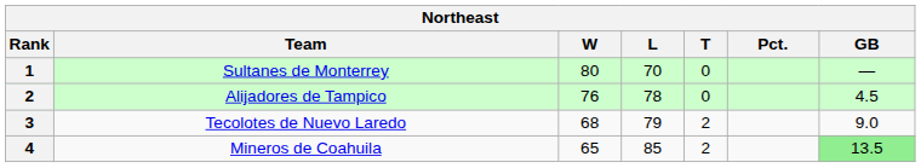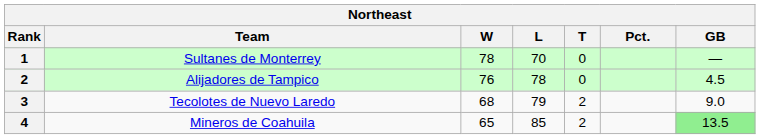Sultanes de Monterrey | W: 80 -> 78
